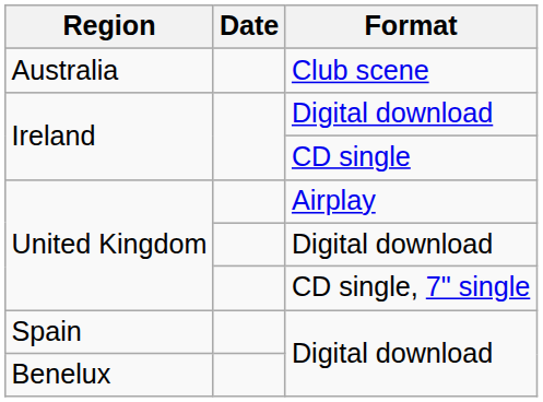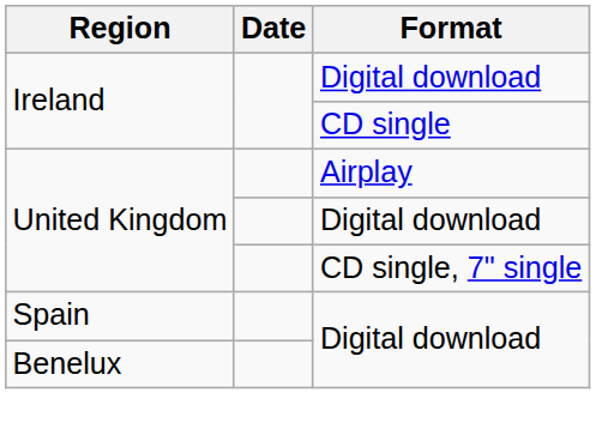- row: Australia | Club scene
